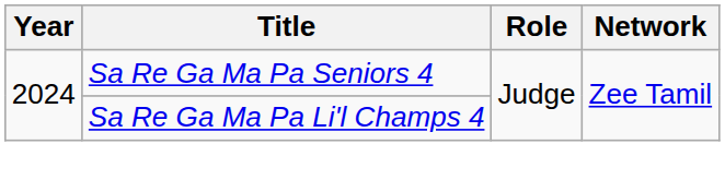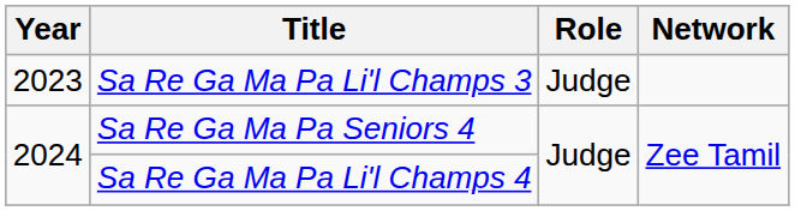+ row: 2023 | Sa Re Ga Ma Pa Li'l Champs 3 | Judge
